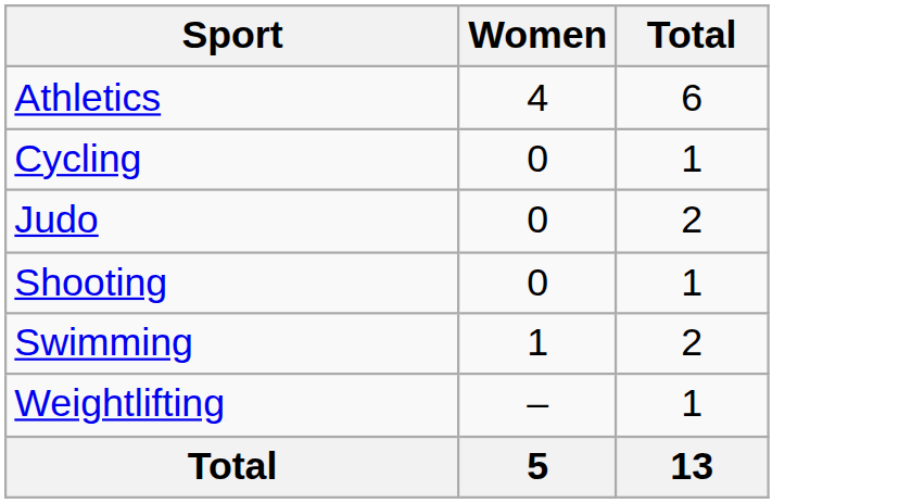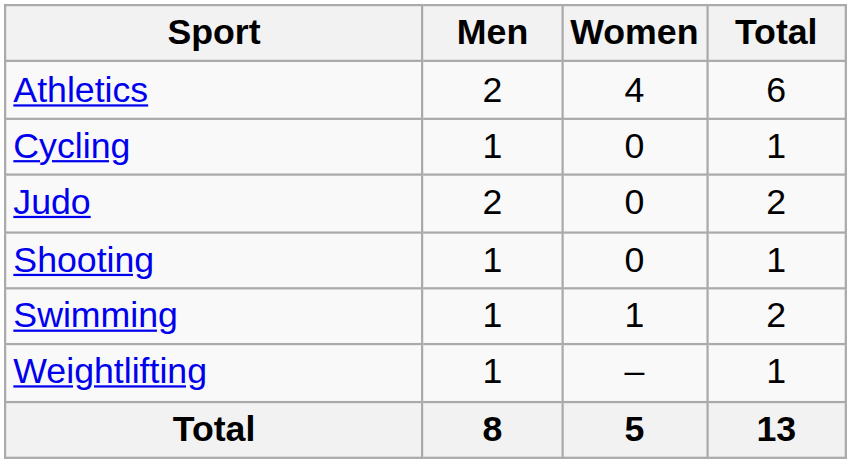+ column: Men | 2 | 1 | 2 | 1 | 1 | 1 | 8
